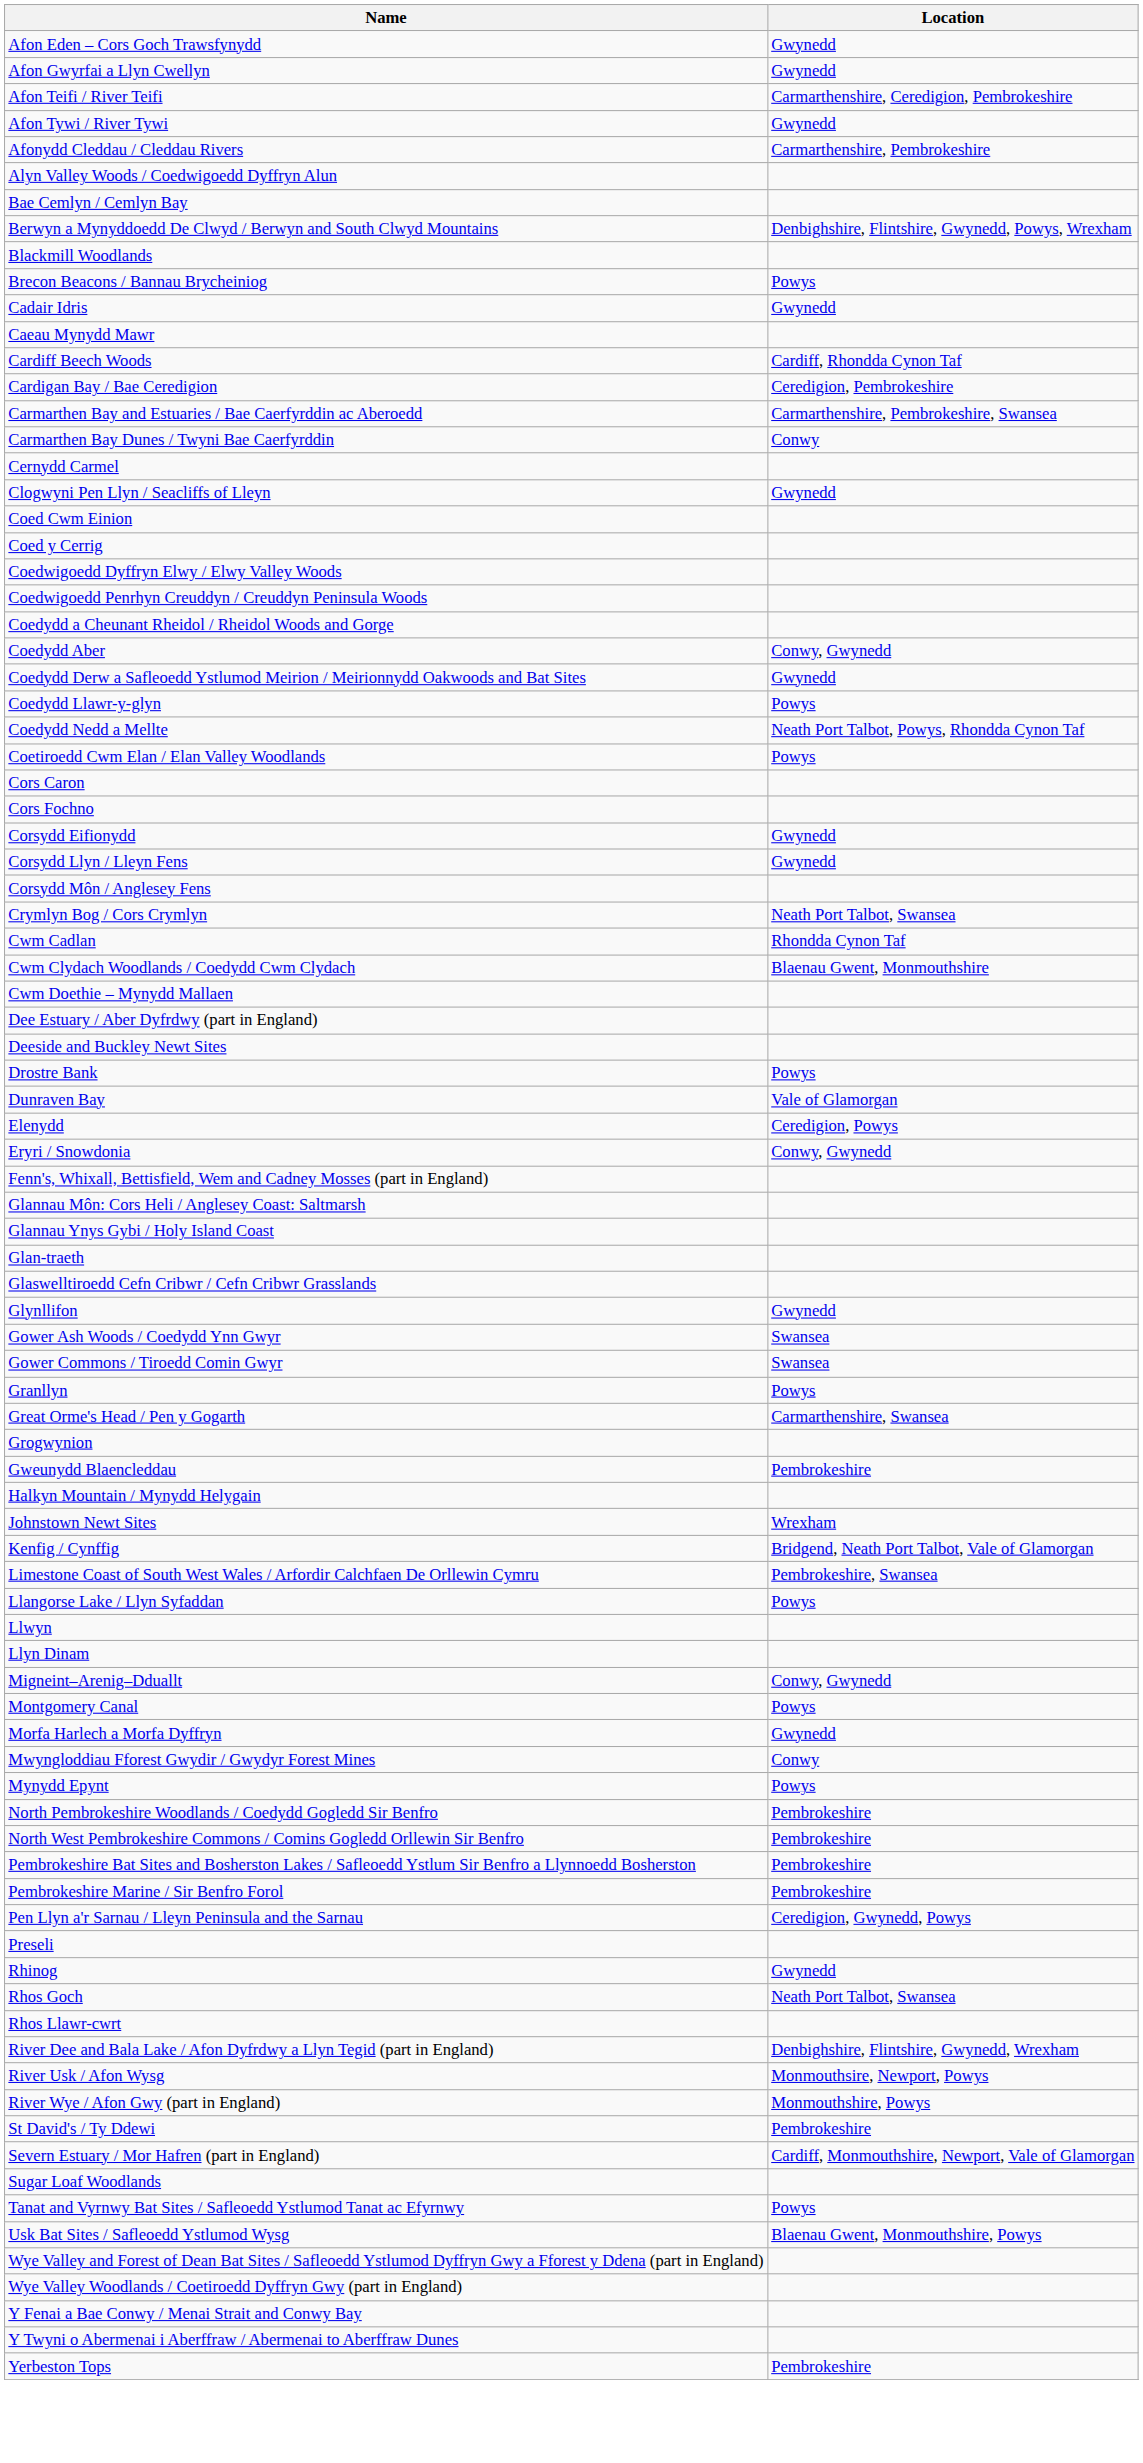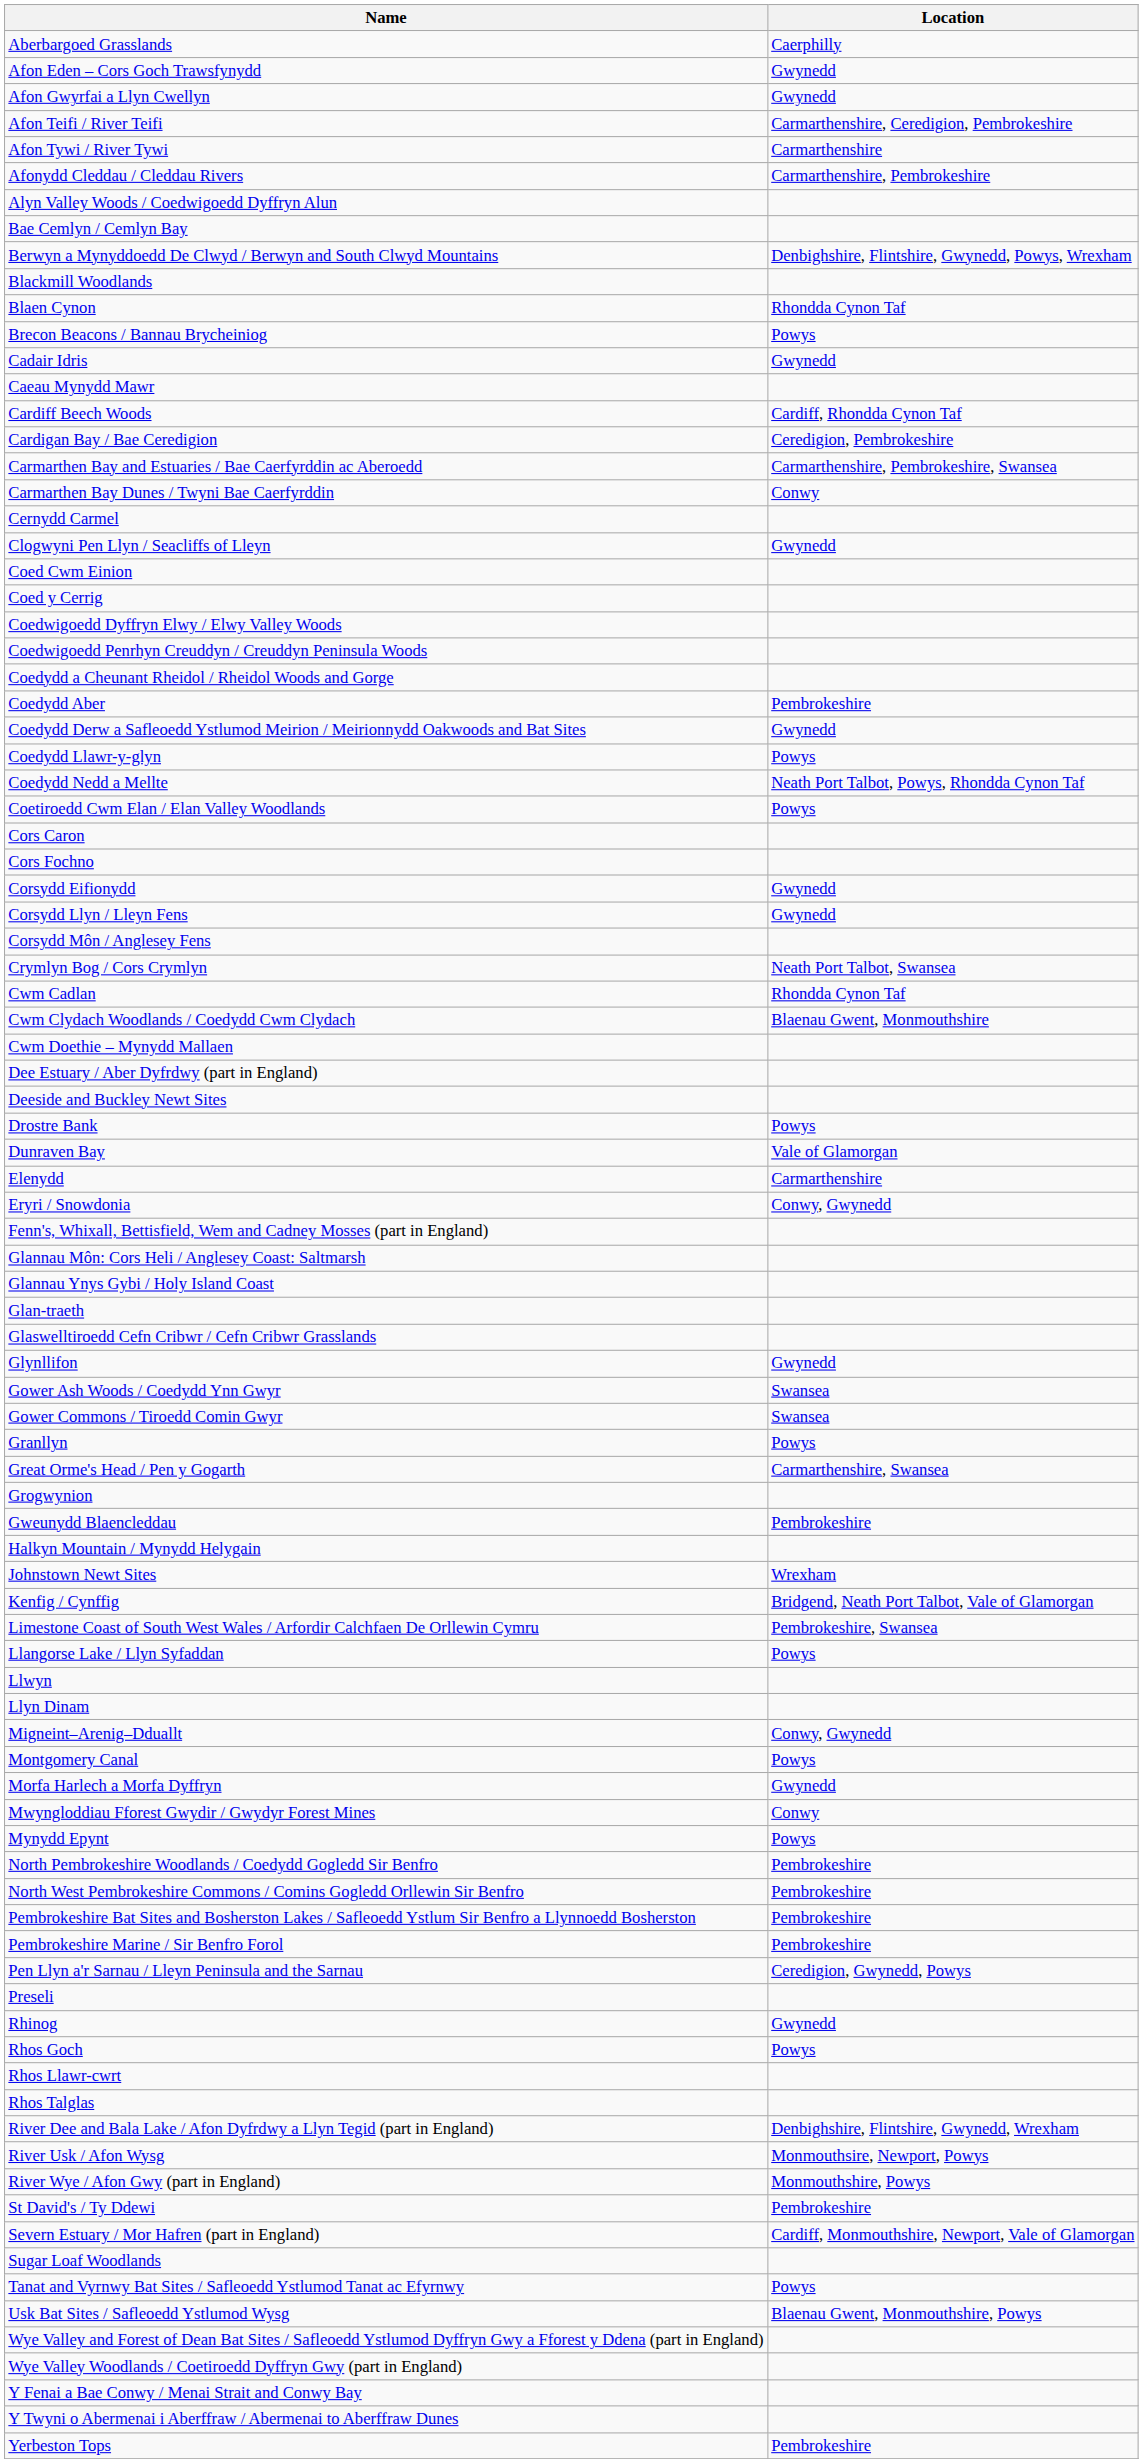+ row: Aberbargoed Grasslands | Caerphilly
Afon Tywi / River Tywi | Location: Gwynedd -> Carmarthenshire
+ row: Blaen Cynon | Rhondda Cynon Taf
Coedydd Aber | Location: Conwy, Gwynedd -> Pembrokeshire
Elenydd | Location: Ceredigion, Powys -> Carmarthenshire
Rhos Goch | Location: Neath Port Talbot, Swansea -> Powys
+ row: Rhos Talglas
